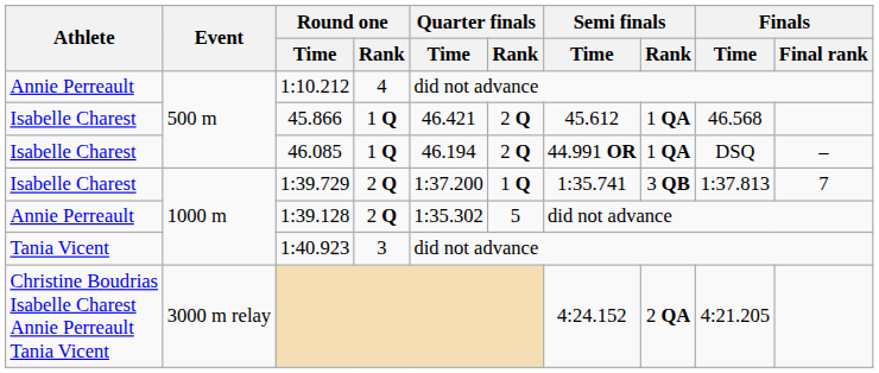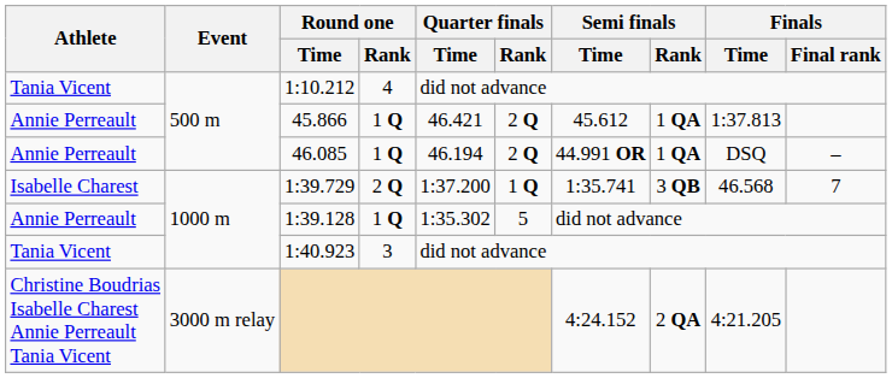1:10.212 | Athlete: Annie Perreault -> Tania Vicent
45.866 | Athlete: Isabelle Charest -> Annie Perreault
45.866 | Finals / Time: 46.568 -> 1:37.813
46.085 | Athlete: Isabelle Charest -> Annie Perreault
1:39.729 | Finals / Time: 1:37.813 -> 46.568
1:39.128 | Round one / Rank: 2 Q -> 1 Q
